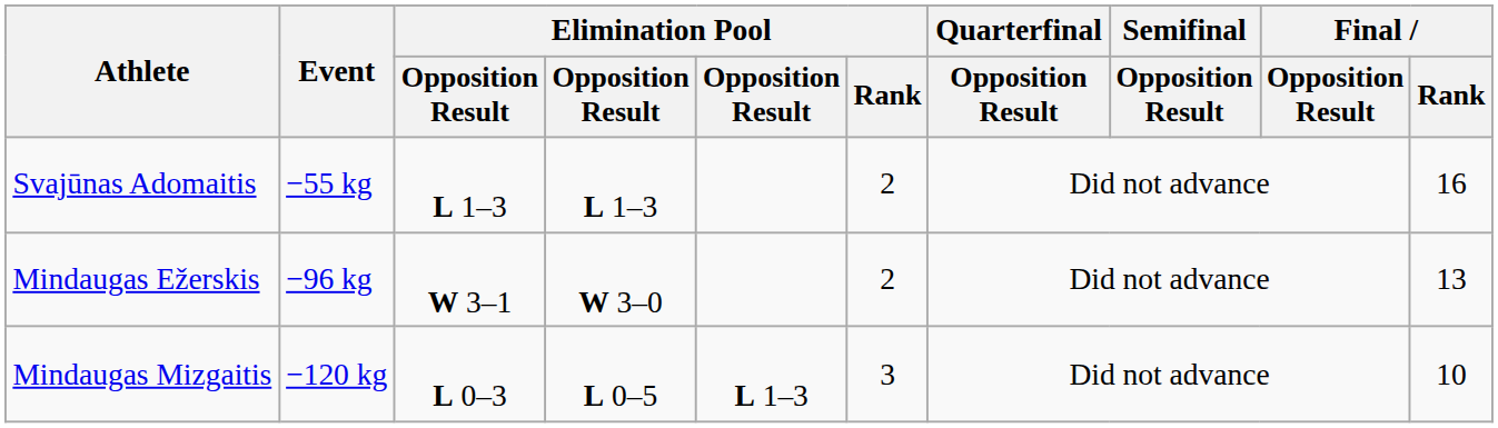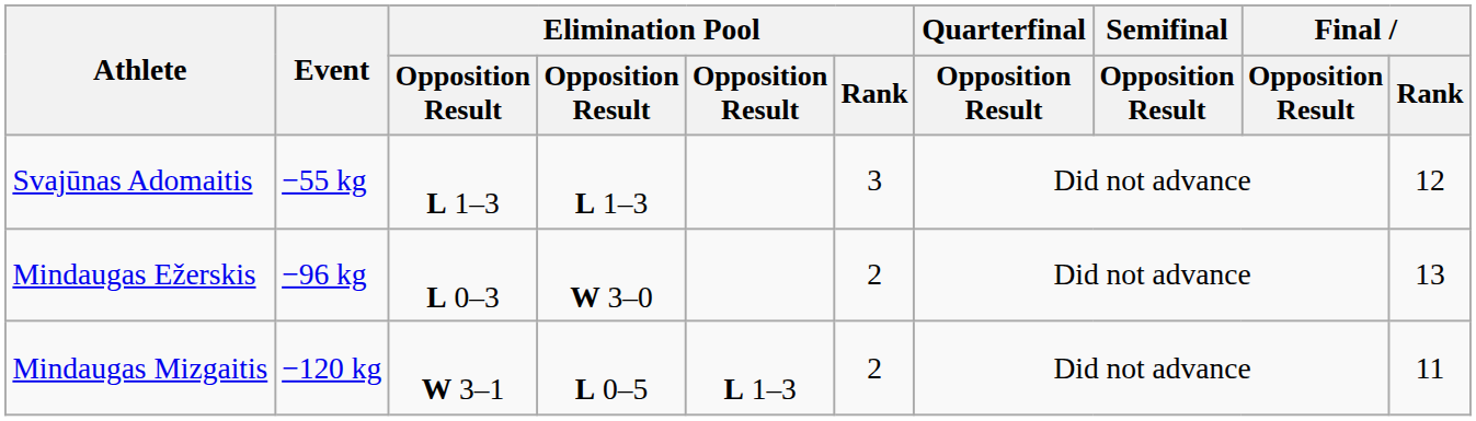Svajūnas Adomaitis | Elimination Pool / Rank: 2 -> 3
Svajūnas Adomaitis | Final / Rank: 16 -> 12
Mindaugas Ežerskis | column 3: W 3–1 -> L 0–3
Mindaugas Mizgaitis | column 3: L 0–3 -> W 3–1
Mindaugas Mizgaitis | Elimination Pool / Rank: 3 -> 2
Mindaugas Mizgaitis | Final / Rank: 10 -> 11
